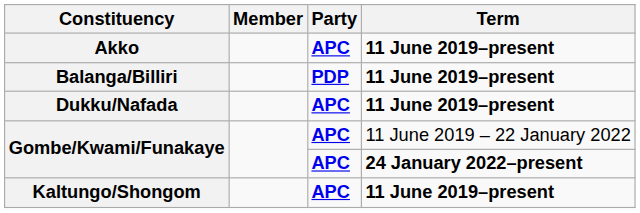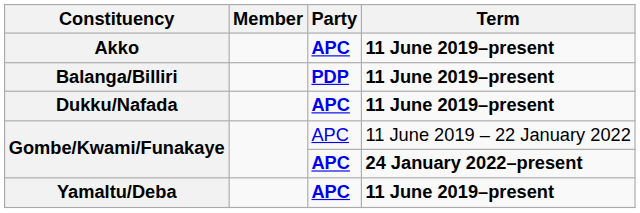Gombe/Kwami/Funakaye / 11 June 2019 – 22 January 2022 | Party: bold -> normal
- row: Kaltungo/Shongom | APC | 11 June 2019–present
+ row: Yamaltu/Deba | APC | 11 June 2019–present
